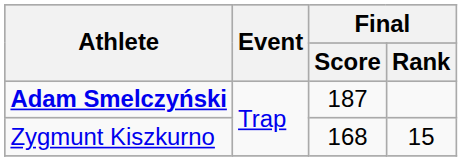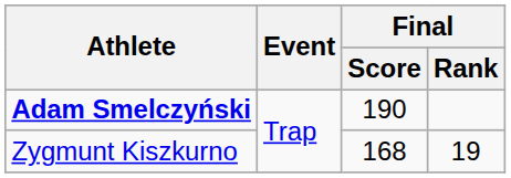Adam Smelczyński | Final / Score: 187 -> 190
Zygmunt Kiszkurno | Final / Rank: 15 -> 19
